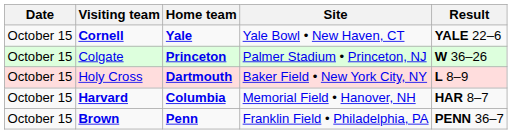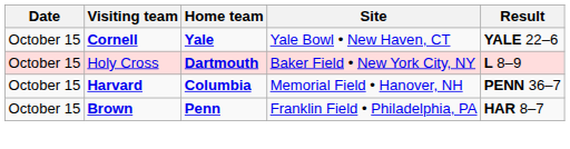- row: October 15 | Colgate | Princeton | Palmer Stadium • Princeton, NJ | W 36–26
Harvard | Result: HAR 8–7 -> PENN 36–7
Brown | Result: PENN 36–7 -> HAR 8–7
